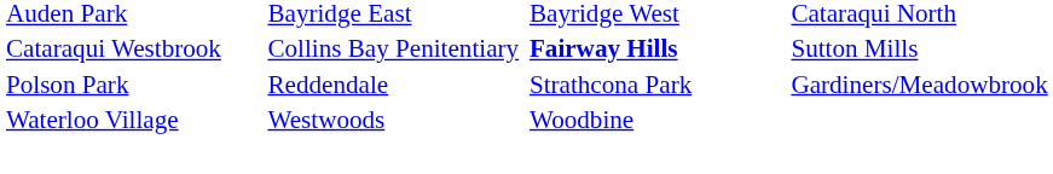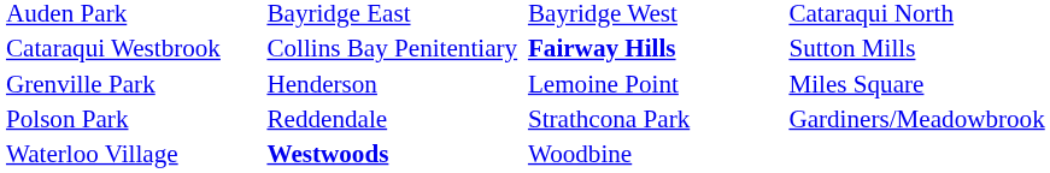+ row: Grenville Park | Henderson | Lemoine Point | Miles Square
Waterloo Village | column 2: normal -> bold
